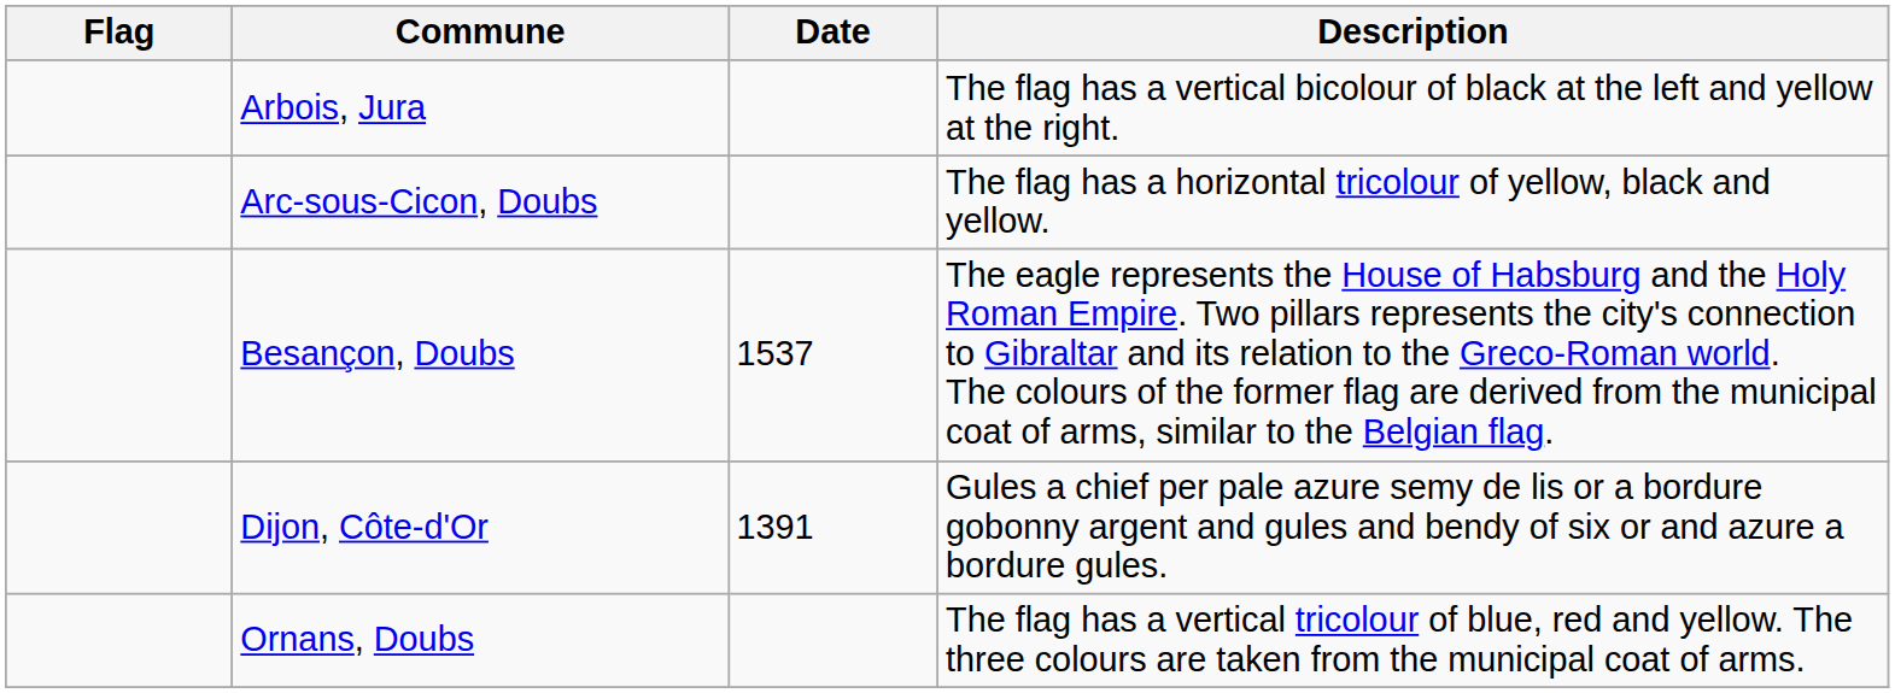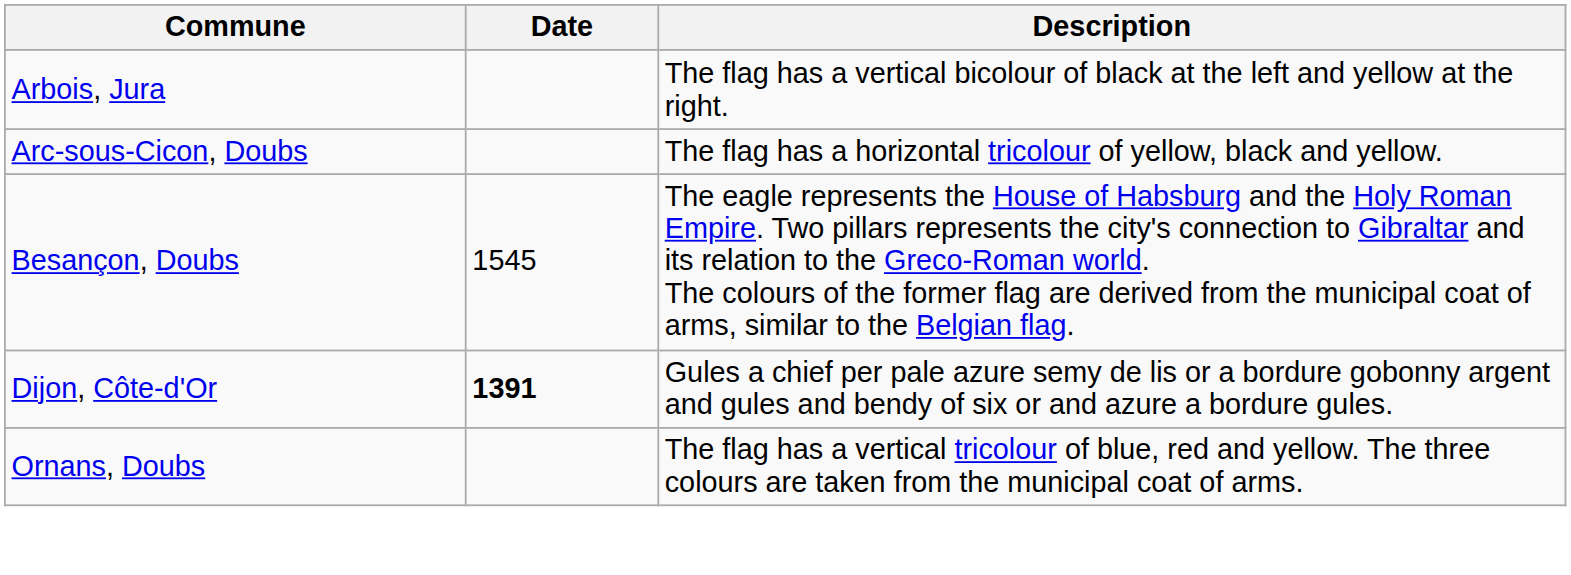- column: Flag
Besançon, Doubs | Date: 1537 -> 1545
Dijon, Côte-d'Or | Date: normal -> bold
